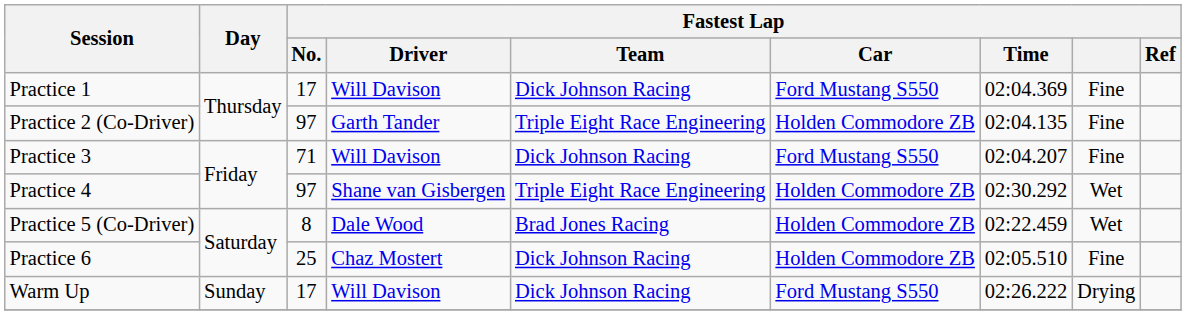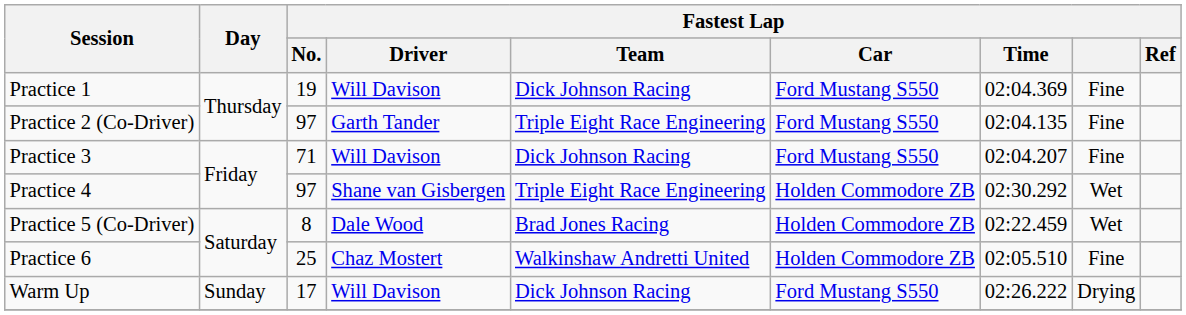Practice 1 | Fastest Lap / No.: 17 -> 19
Practice 2 (Co-Driver) | Fastest Lap / Car: Holden Commodore ZB -> Ford Mustang S550
Practice 6 | Fastest Lap / Team: Dick Johnson Racing -> Walkinshaw Andretti United
